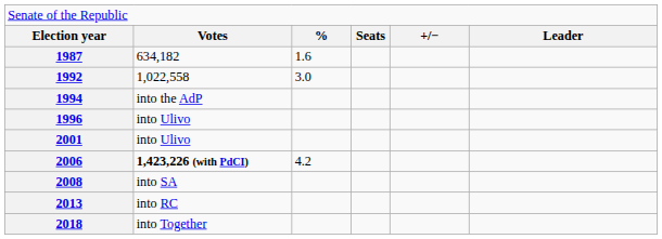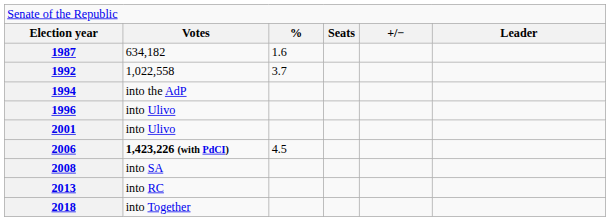1992 | column 3: 3.0 -> 3.7
2006 | column 3: 4.2 -> 4.5
